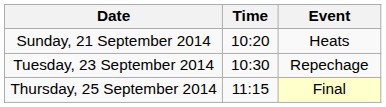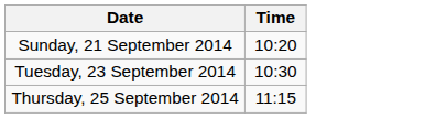- column: Event | Heats | Repechage | Final
